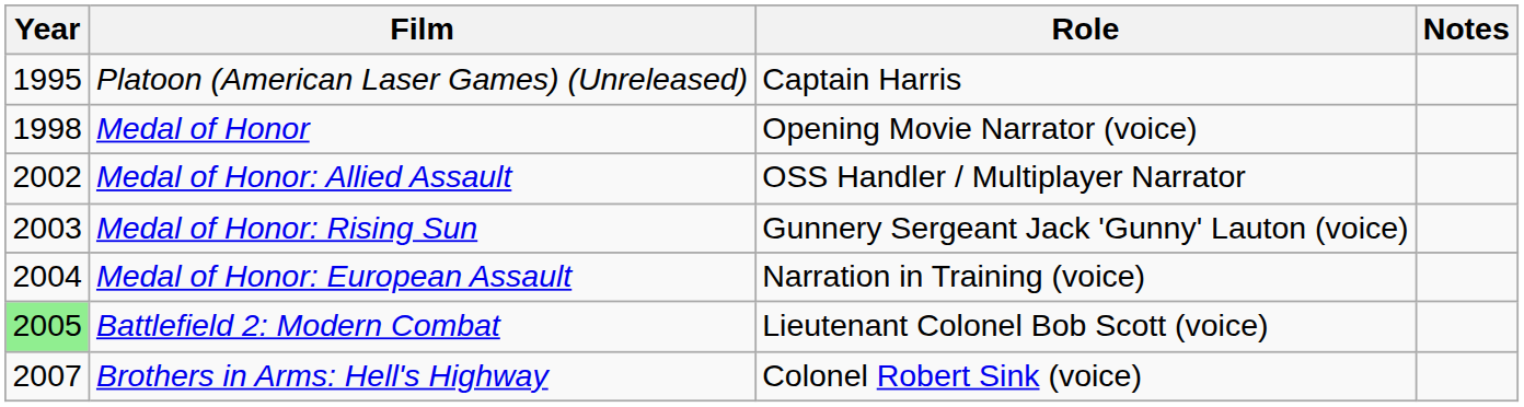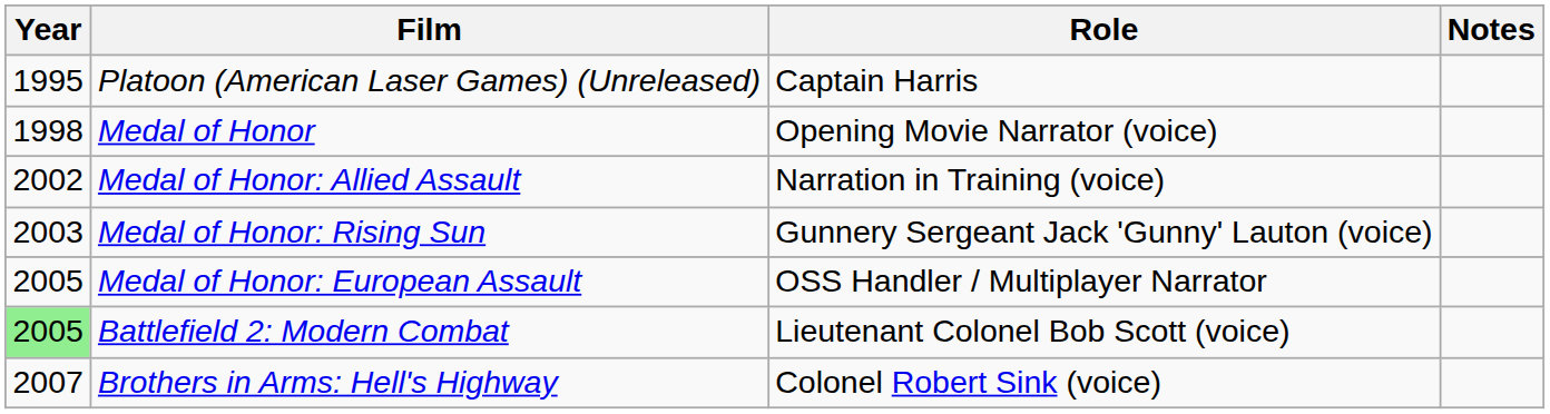Medal of Honor: Allied Assault | Role: OSS Handler / Multiplayer Narrator -> Narration in Training (voice)
Medal of Honor: European Assault | Year: 2004 -> 2005
Medal of Honor: European Assault | Role: Narration in Training (voice) -> OSS Handler / Multiplayer Narrator
